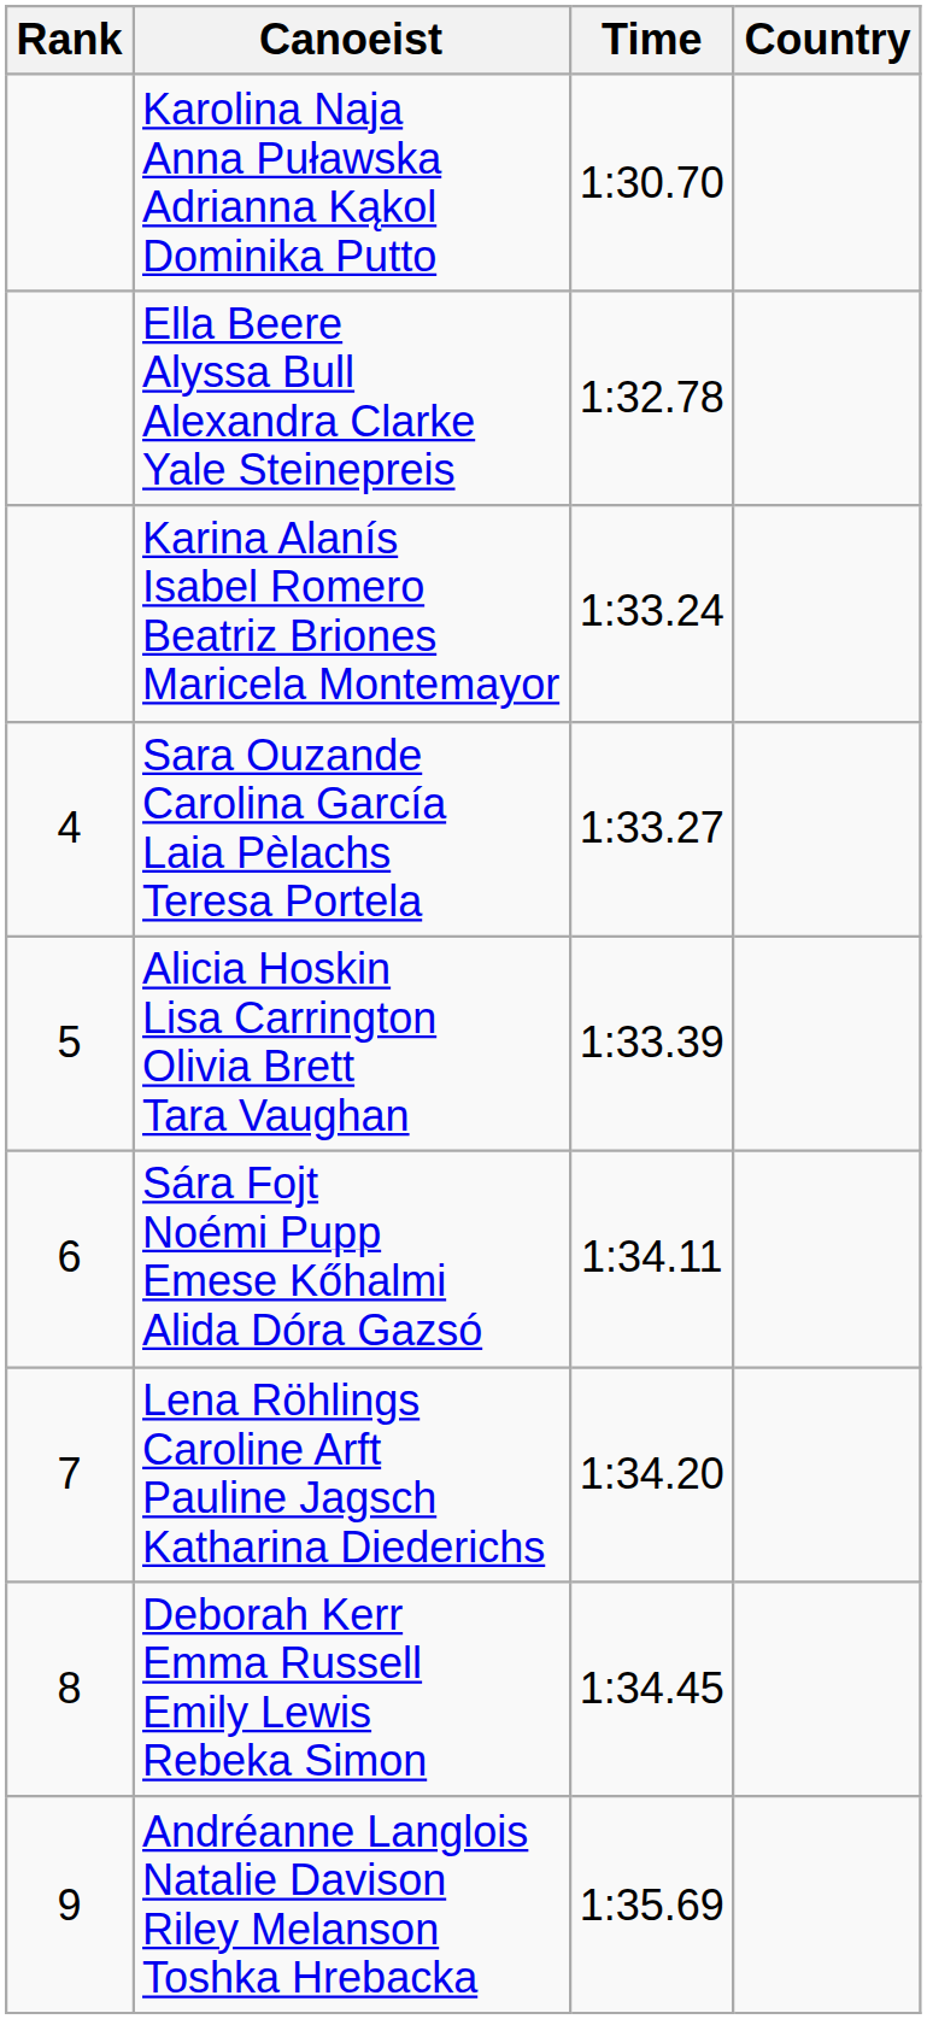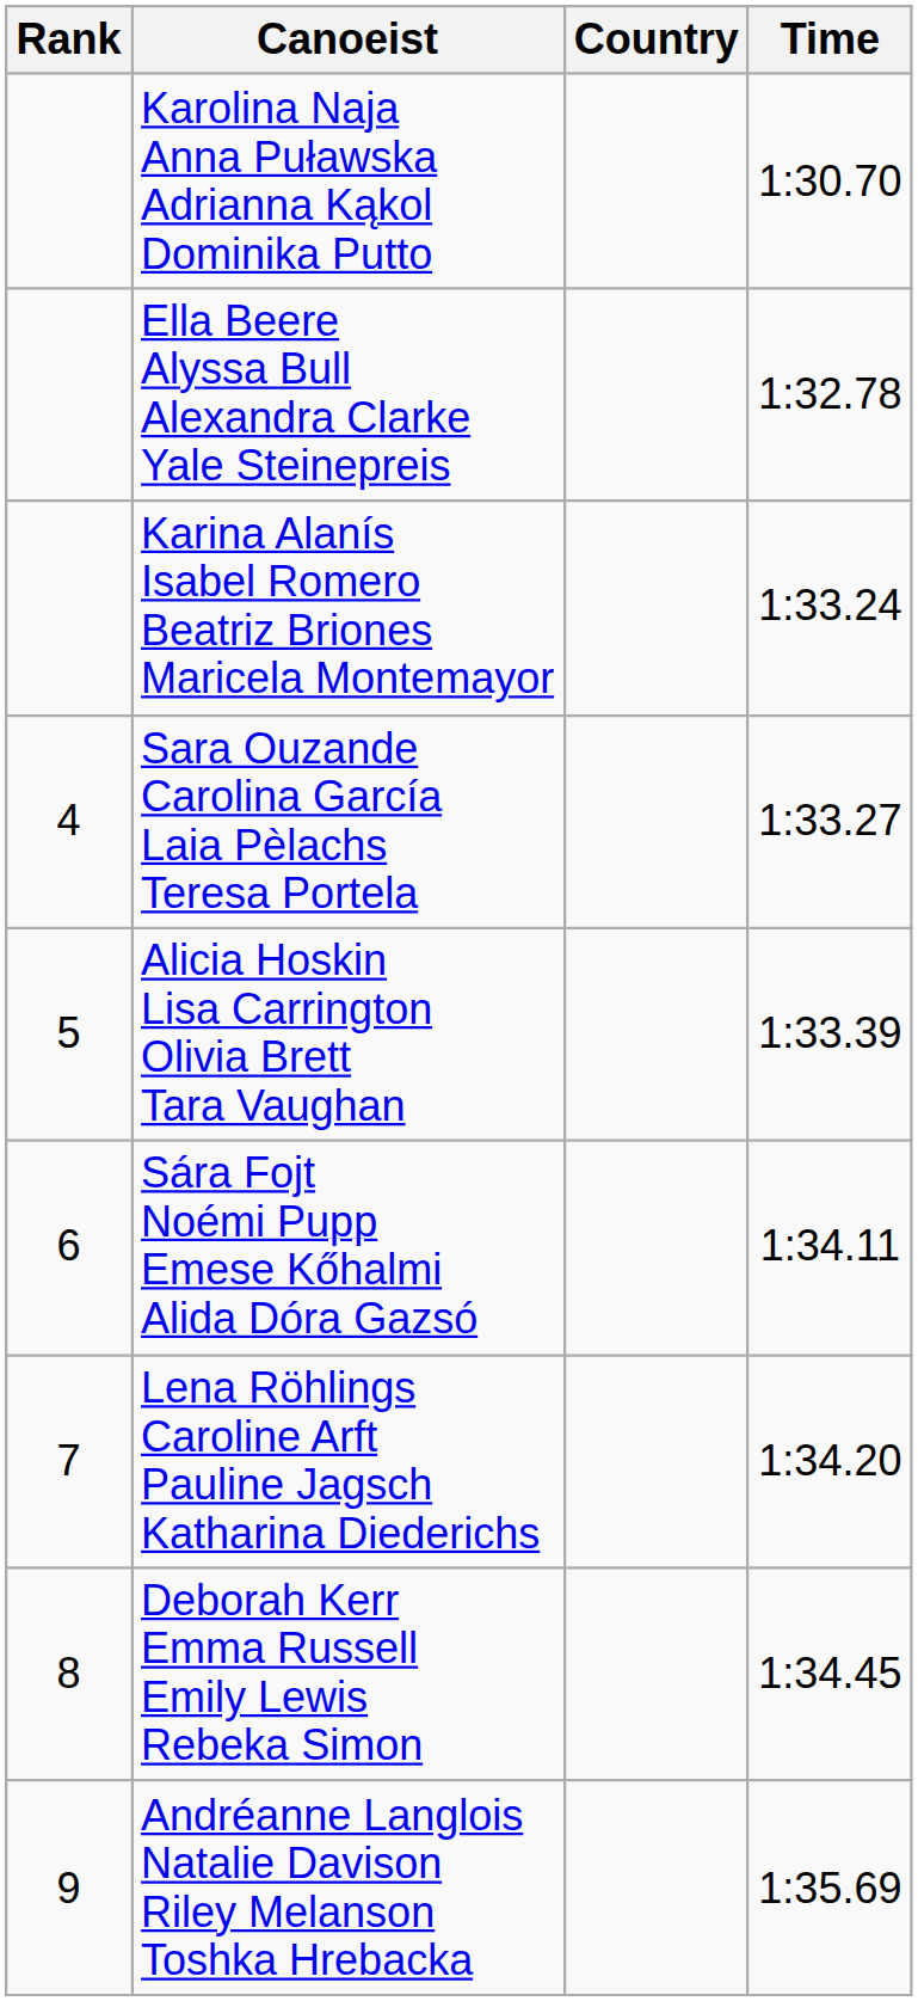columns swapped: Country <-> Time
